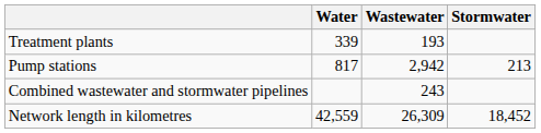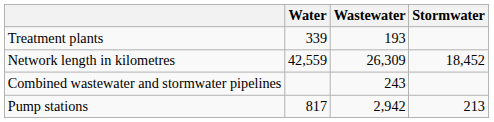rows swapped: Network length in kilometres <-> Pump stations
